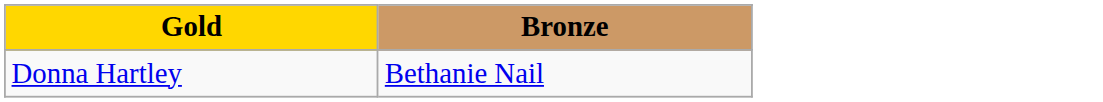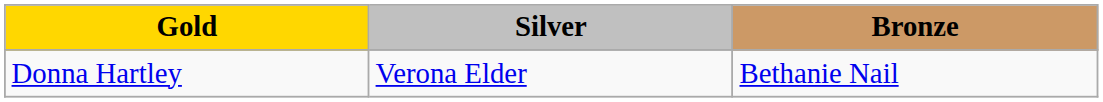+ column: Silver | Verona Elder
